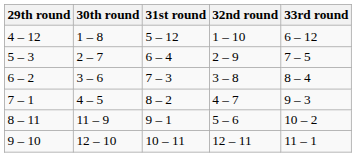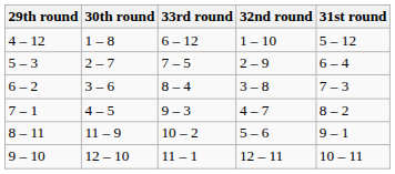columns swapped: 31st round <-> 33rd round
